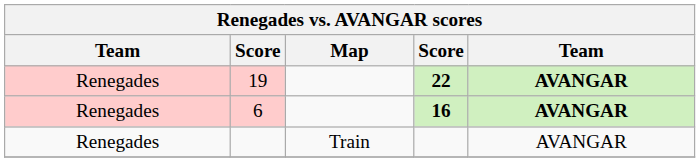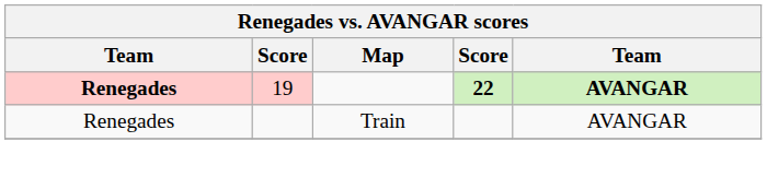19 | column 1: normal -> bold
- row: Renegades | 6 | 16 | AVANGAR
